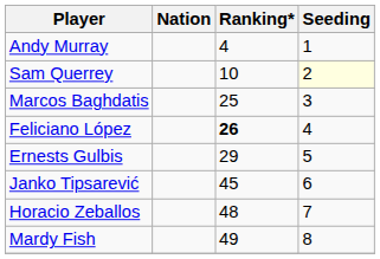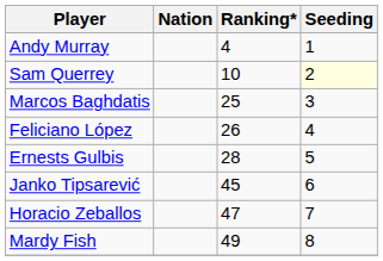Feliciano López | Ranking*: bold -> normal
Ernests Gulbis | Ranking*: 29 -> 28
Horacio Zeballos | Ranking*: 48 -> 47
